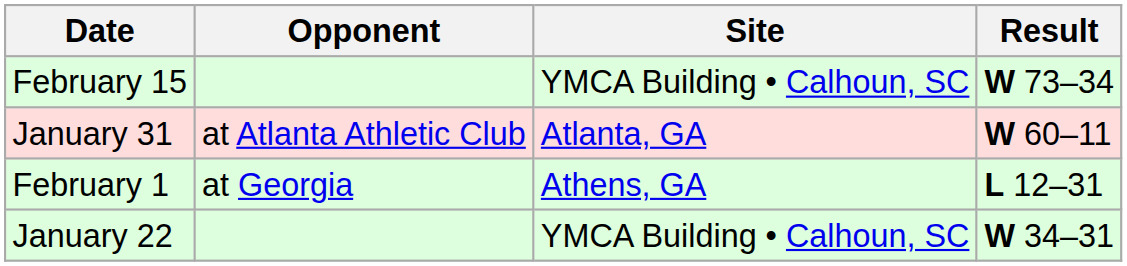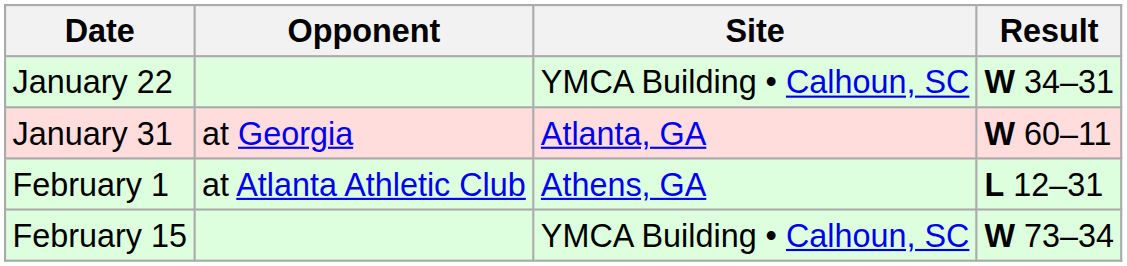rows swapped: January 22 <-> February 15
January 31 | Opponent: at Atlanta Athletic Club -> at Georgia
February 1 | Opponent: at Georgia -> at Atlanta Athletic Club
